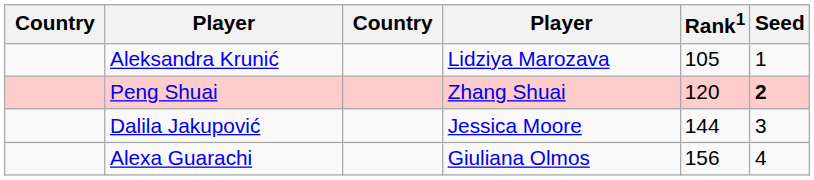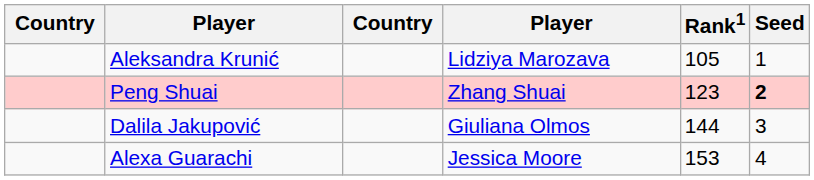Peng Shuai | Rank1: 120 -> 123
Dalila Jakupović | column 4: Jessica Moore -> Giuliana Olmos
Alexa Guarachi | column 4: Giuliana Olmos -> Jessica Moore
Alexa Guarachi | Rank1: 156 -> 153
